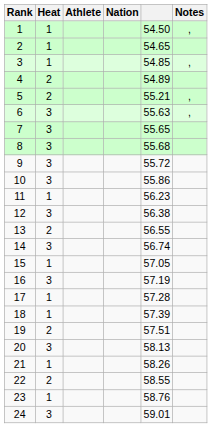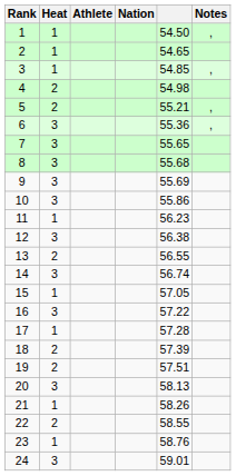4 | column 5: 54.89 -> 54.98
6 | column 5: 55.63 -> 55.36
9 | column 5: 55.72 -> 55.69
16 | column 5: 57.19 -> 57.22
18 | Heat: 1 -> 2
